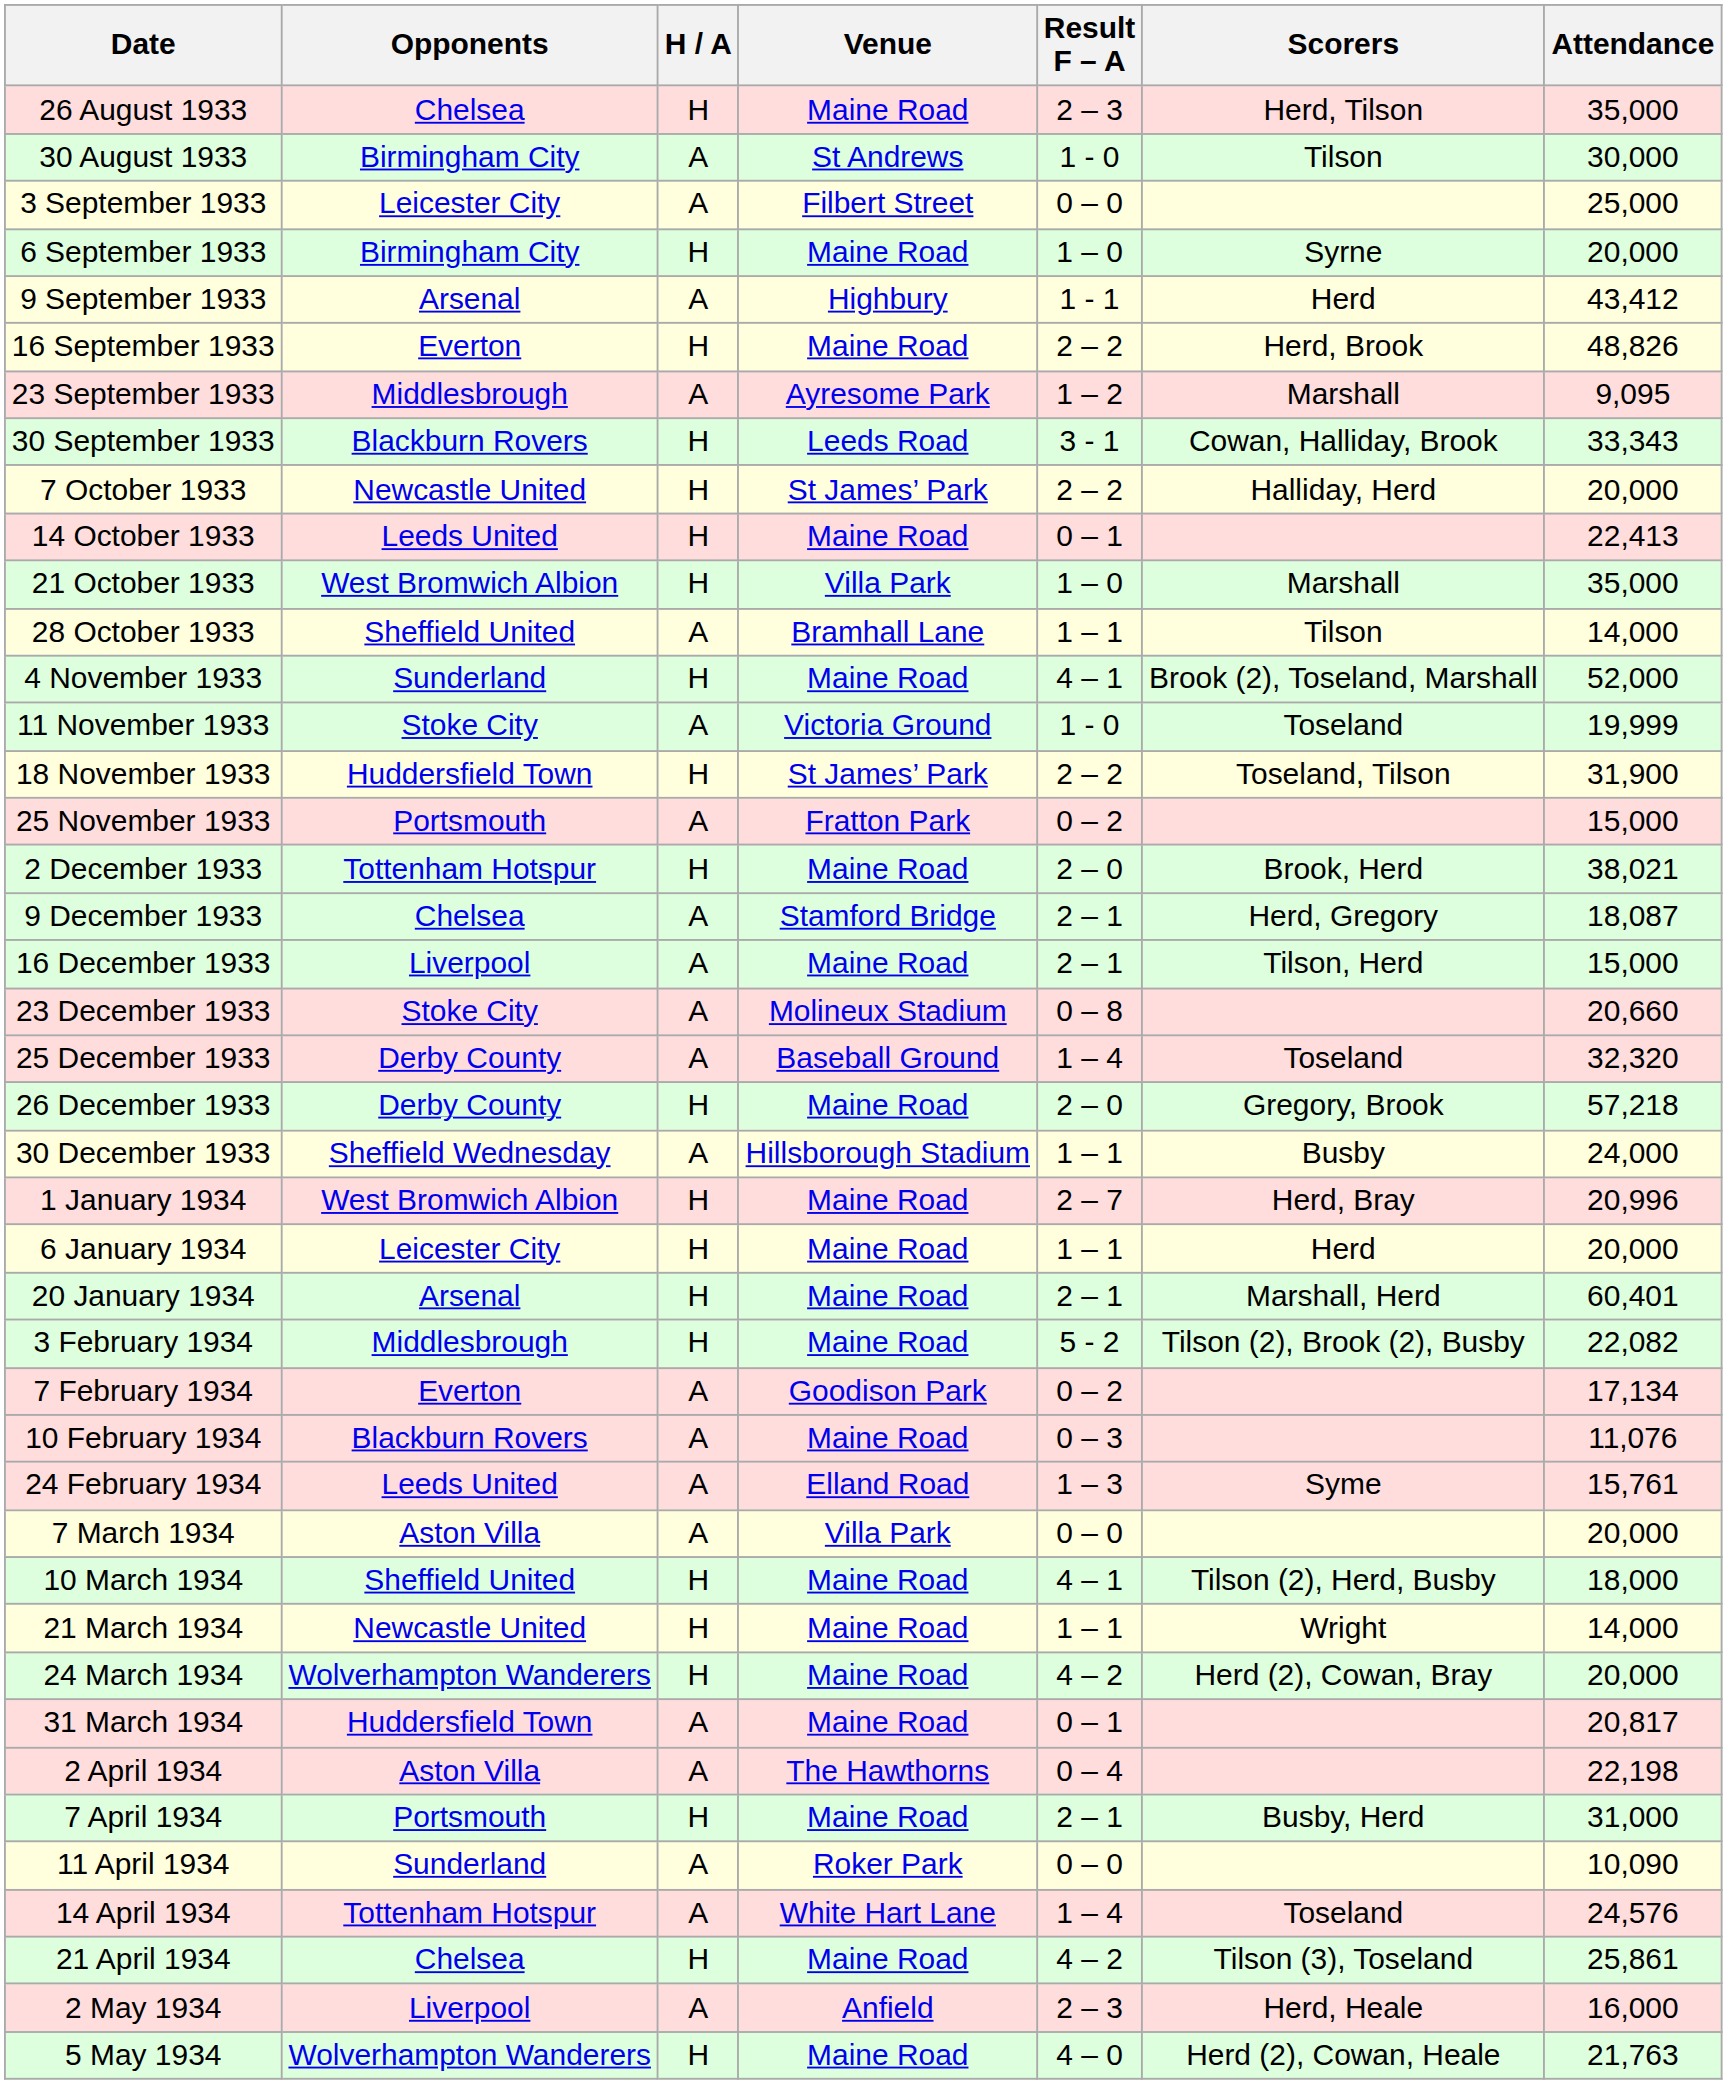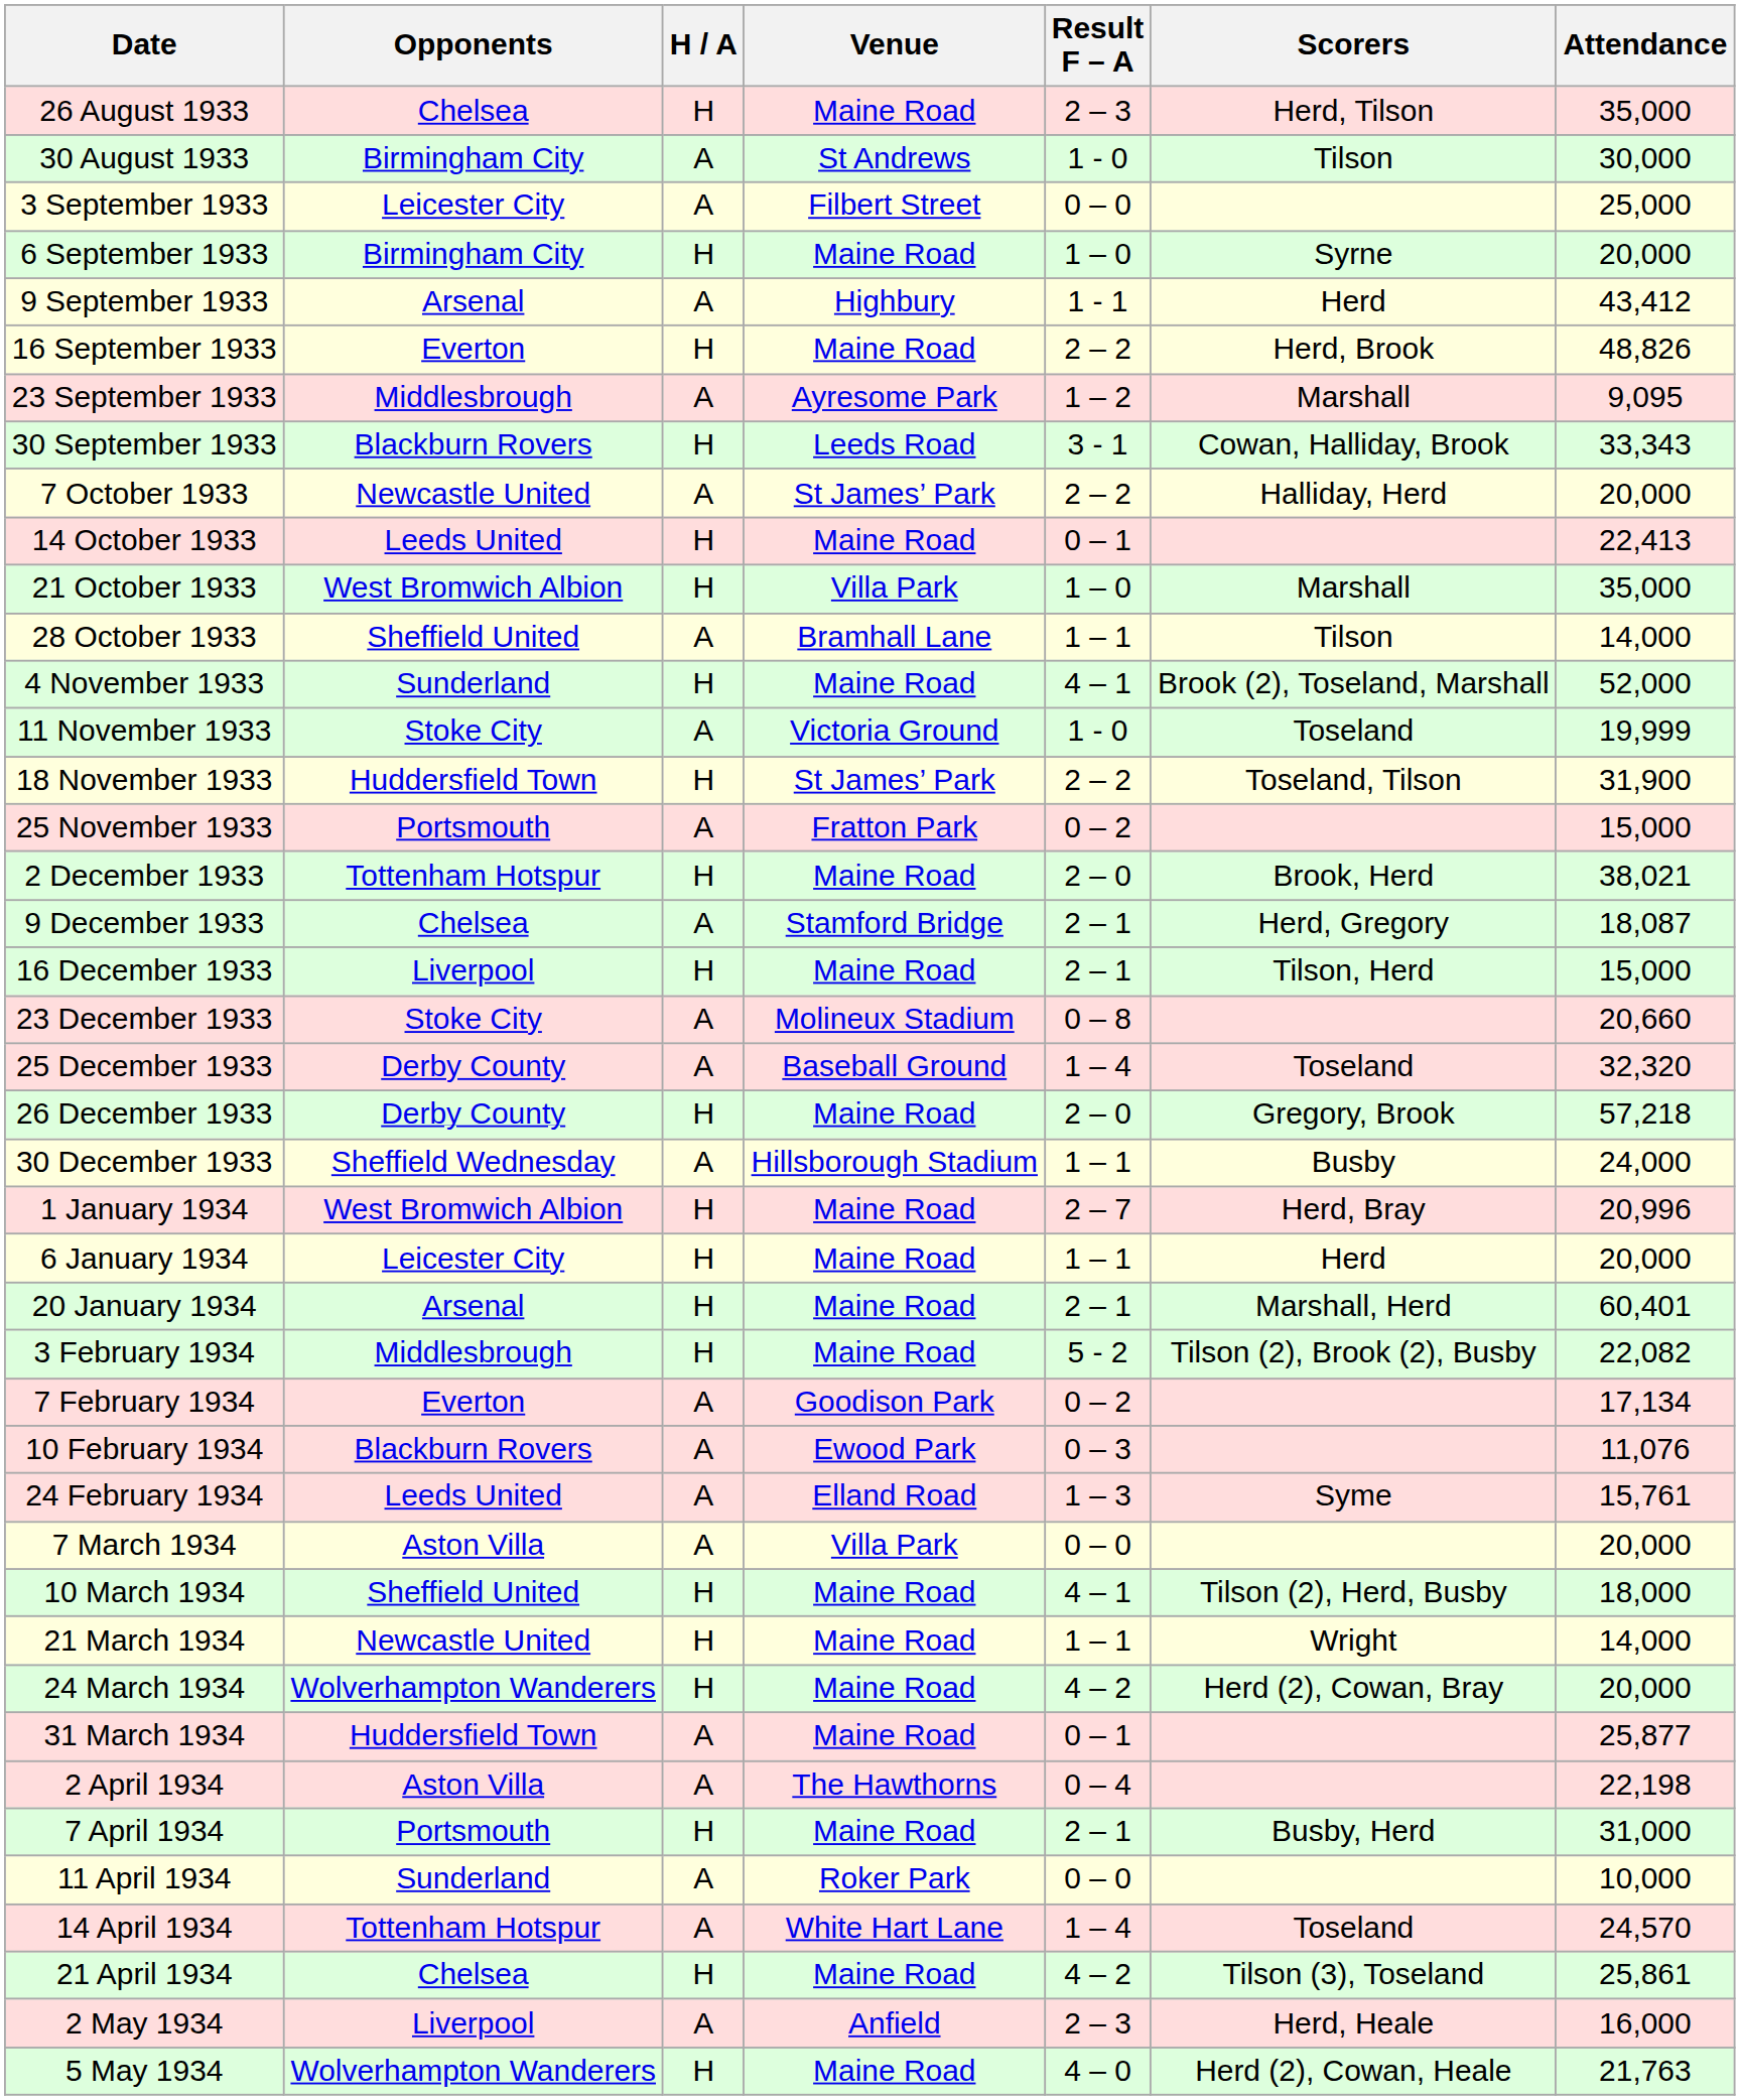7 October 1933 | H / A: H -> A
16 December 1933 | H / A: A -> H
10 February 1934 | Venue: Maine Road -> Ewood Park
31 March 1934 | Attendance: 20,817 -> 25,877
11 April 1934 | Attendance: 10,090 -> 10,000
14 April 1934 | Attendance: 24,576 -> 24,570
